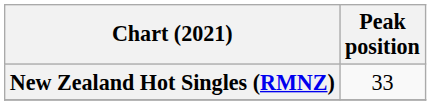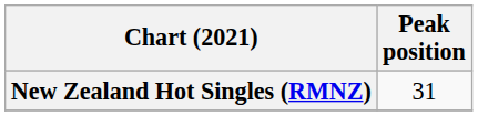New Zealand Hot Singles (RMNZ) | Peak position: 33 -> 31
